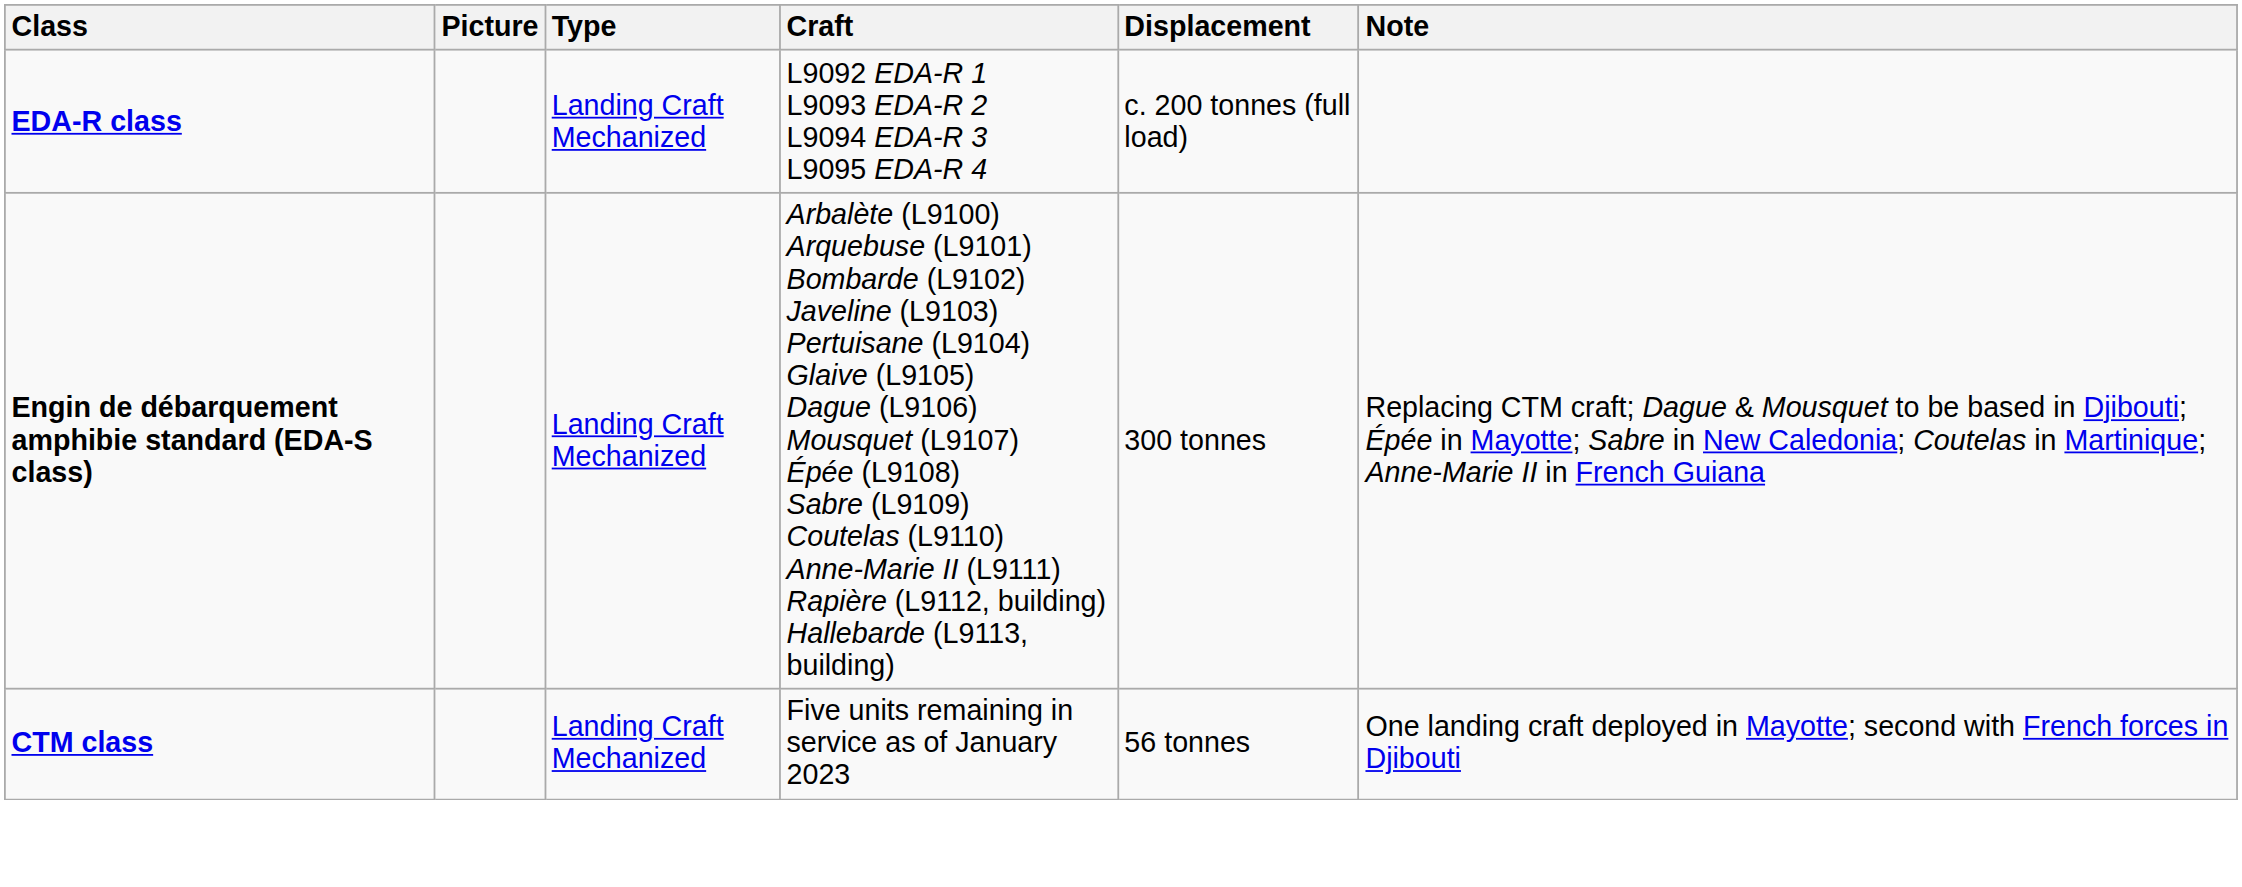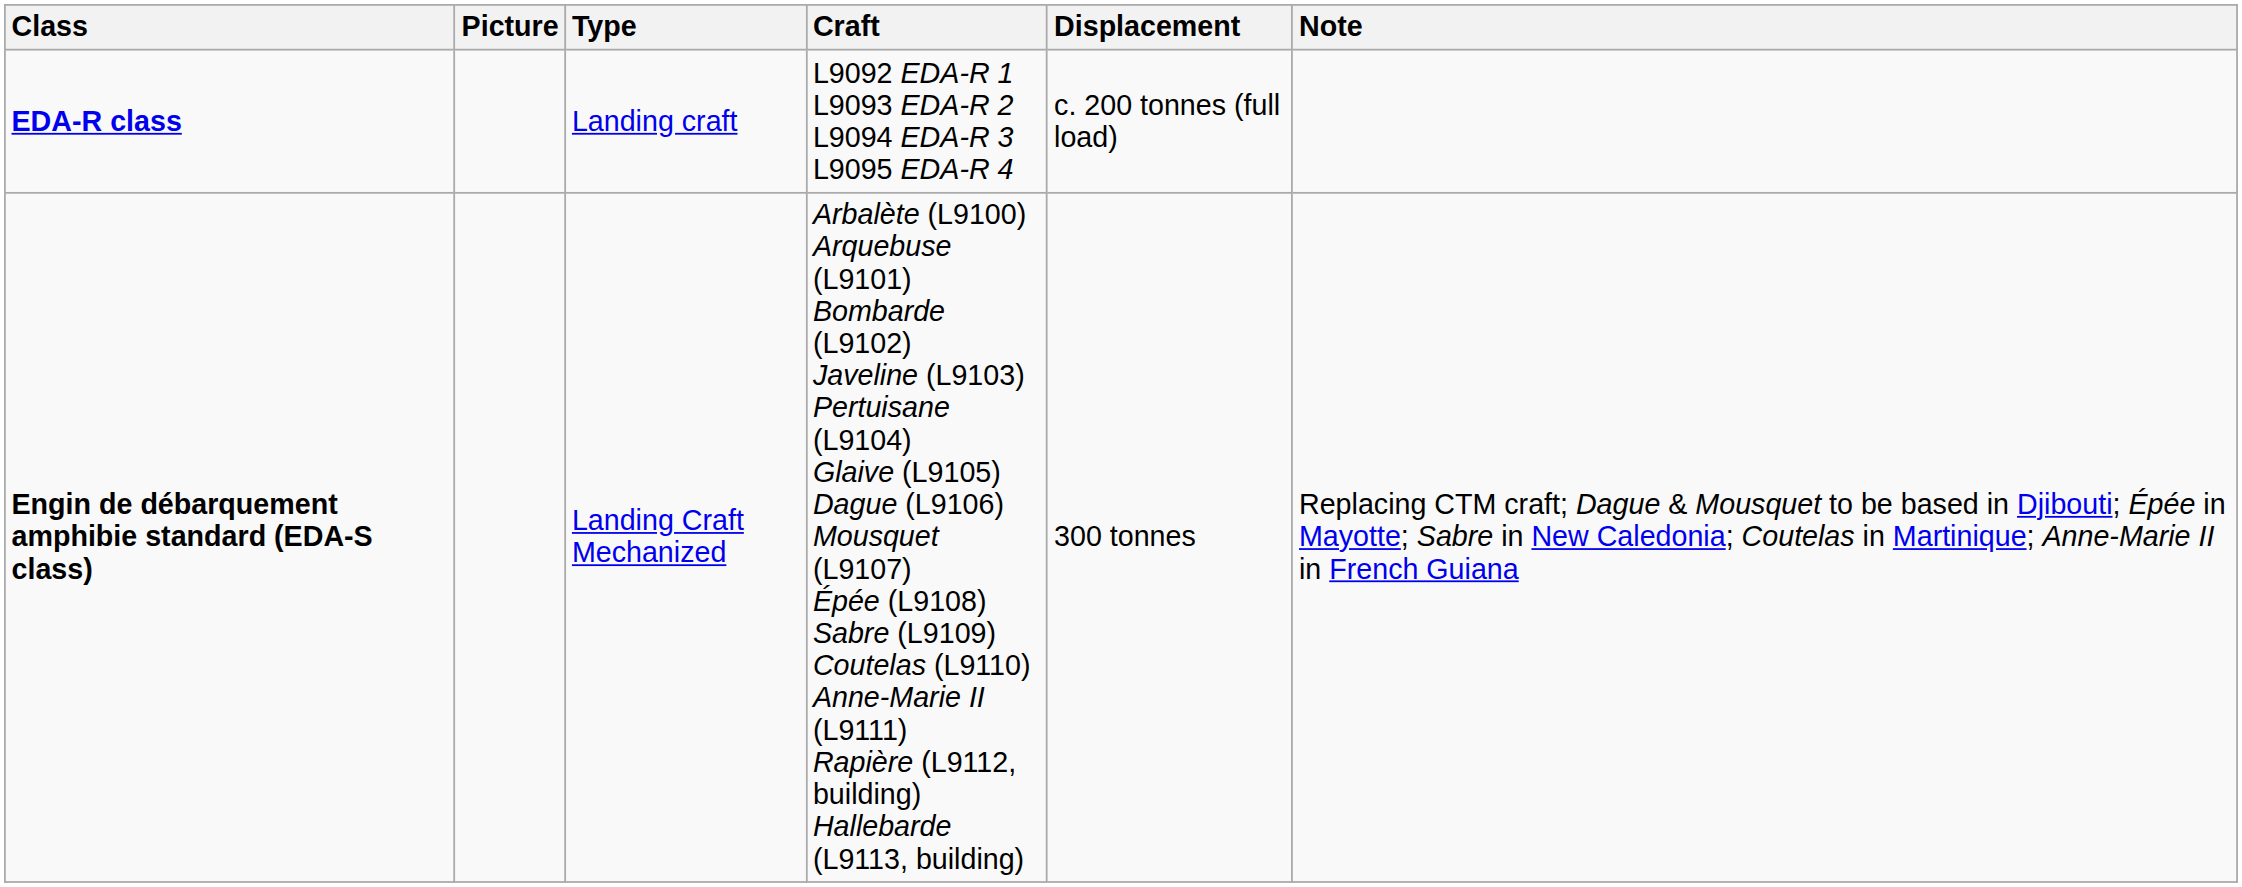EDA-R class | Type: Landing Craft Mechanized -> Landing craft
- row: CTM class | Landing Craft Mechanized | Five units remaining in service as of January 2023 | 56 tonnes | One landing craft deployed in Mayotte; second with French forces in Djibouti
